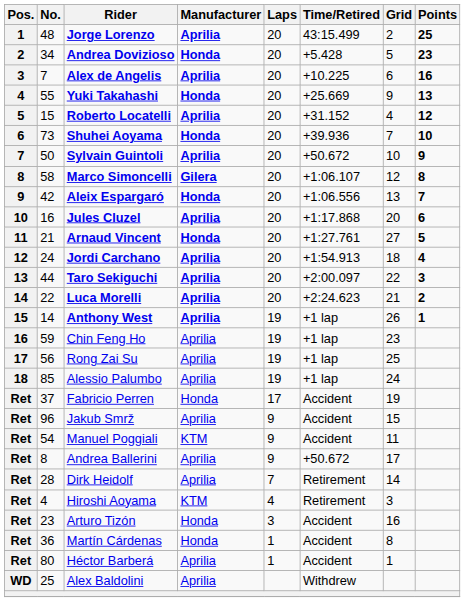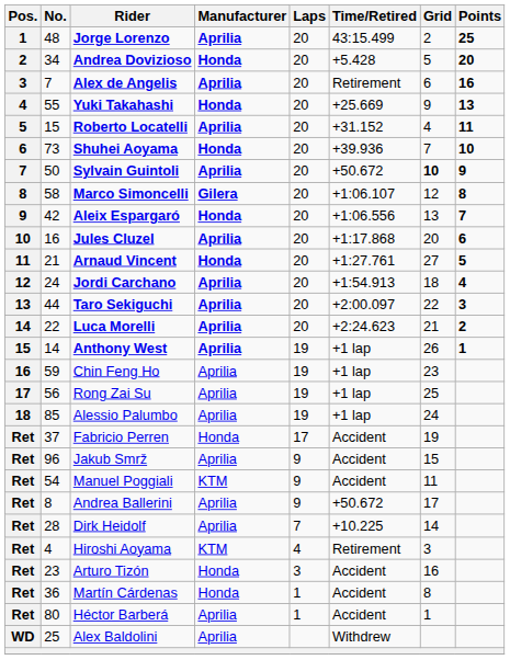Andrea Dovizioso | Points: 23 -> 20
Alex de Angelis | Time/Retired: +10.225 -> Retirement
Roberto Locatelli | Points: 12 -> 11
Sylvain Guintoli | Grid: normal -> bold
Dirk Heidolf | Time/Retired: Retirement -> +10.225
